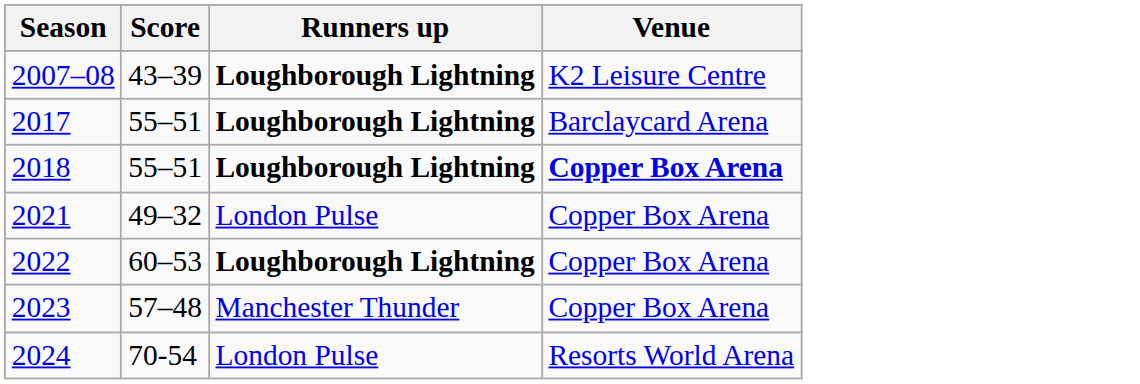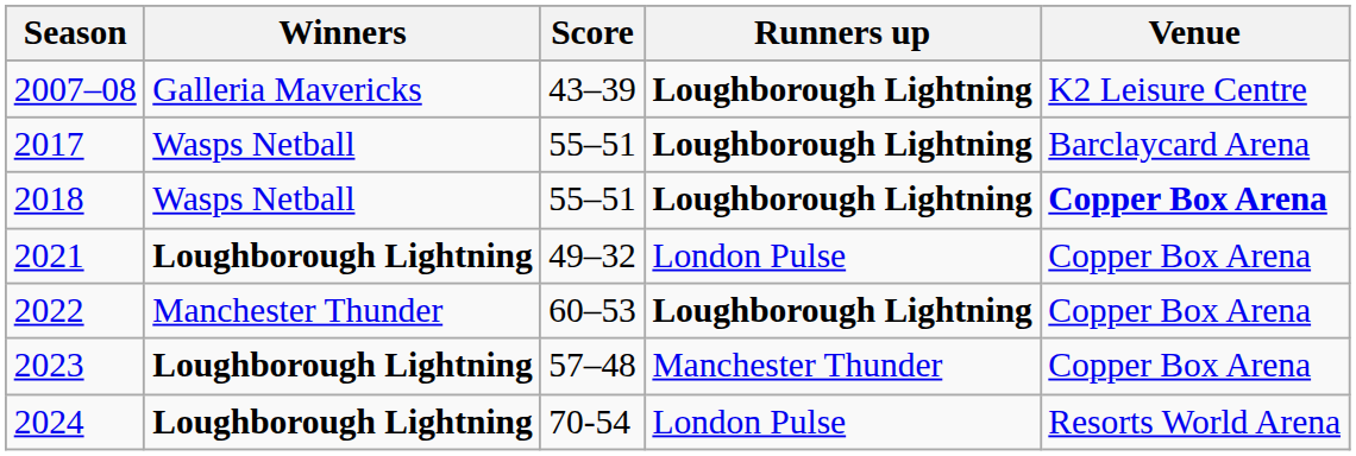+ column: Winners | Galleria Mavericks | Wasps Netball | Wasps Netball | Loughborough Lightning | Manchester Thunder | Loughborough Lightning | Loughborough Lightning
